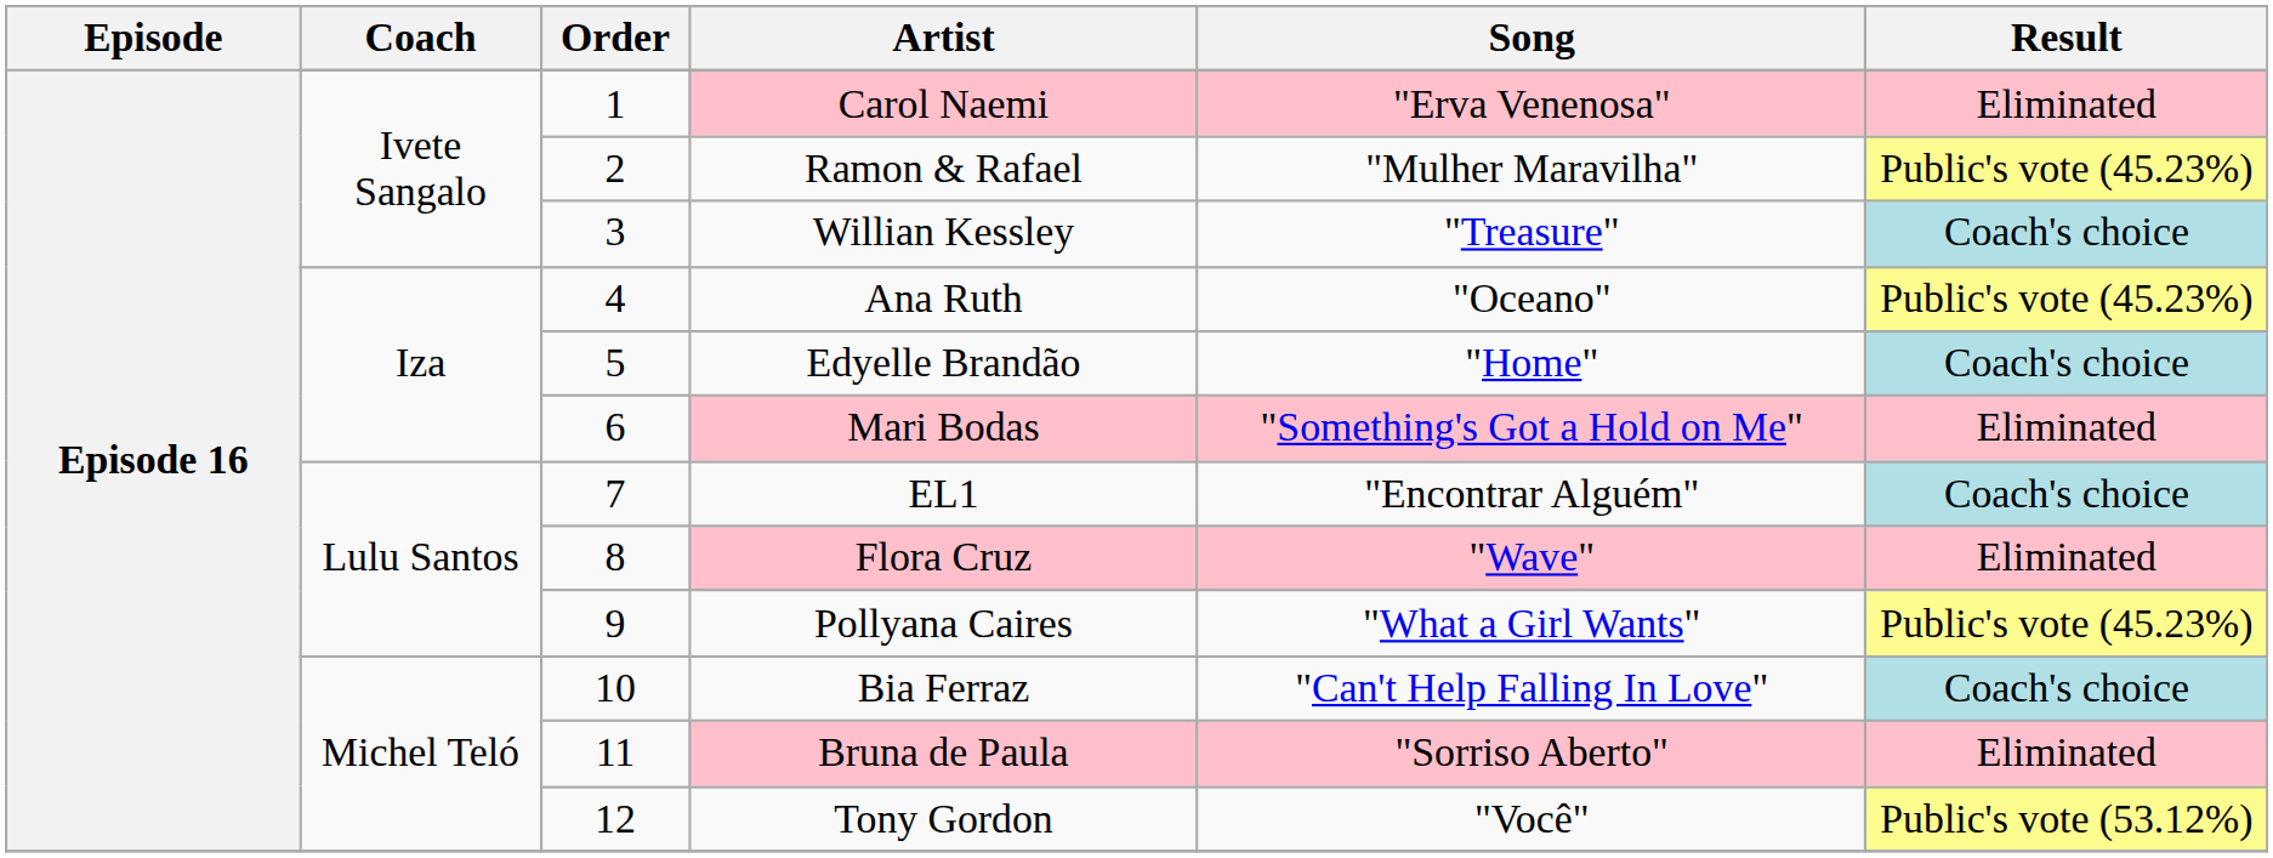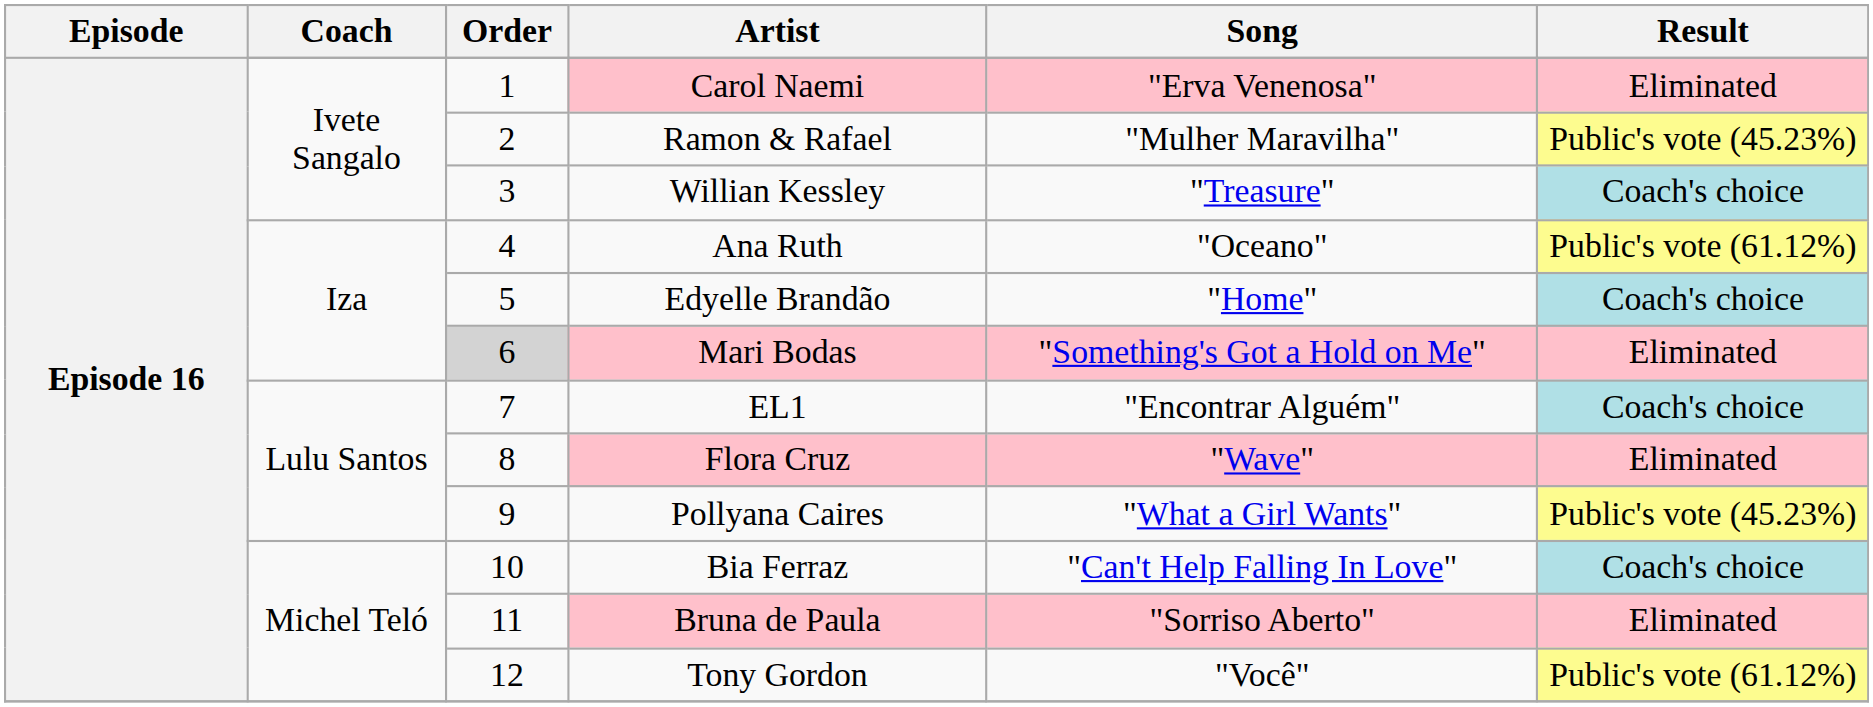Ana Ruth | Result: Public's vote (45.23%) -> Public's vote (61.12%)
Mari Bodas | Order: no background -> lightgrey background
Tony Gordon | Result: Public's vote (53.12%) -> Public's vote (61.12%)
